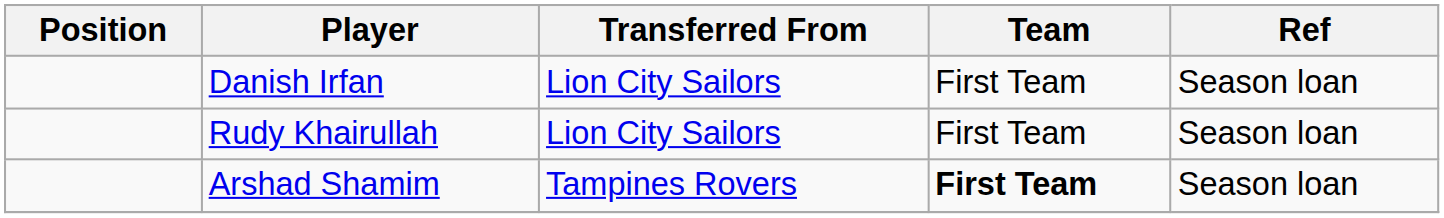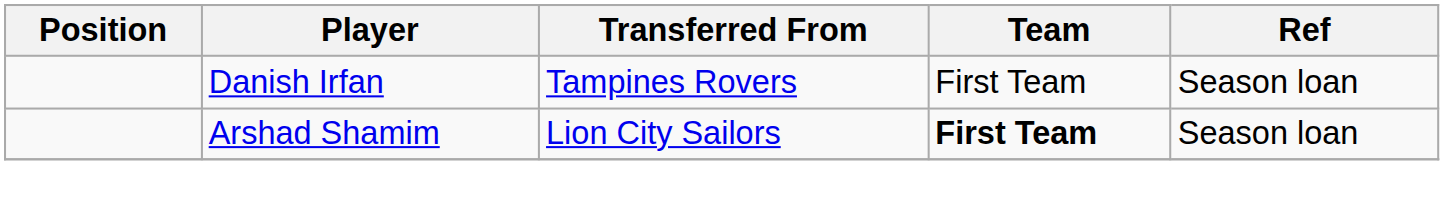Danish Irfan | Transferred From: Lion City Sailors -> Tampines Rovers
- row: Rudy Khairullah | Lion City Sailors | First Team | Season loan
Arshad Shamim | Transferred From: Tampines Rovers -> Lion City Sailors
